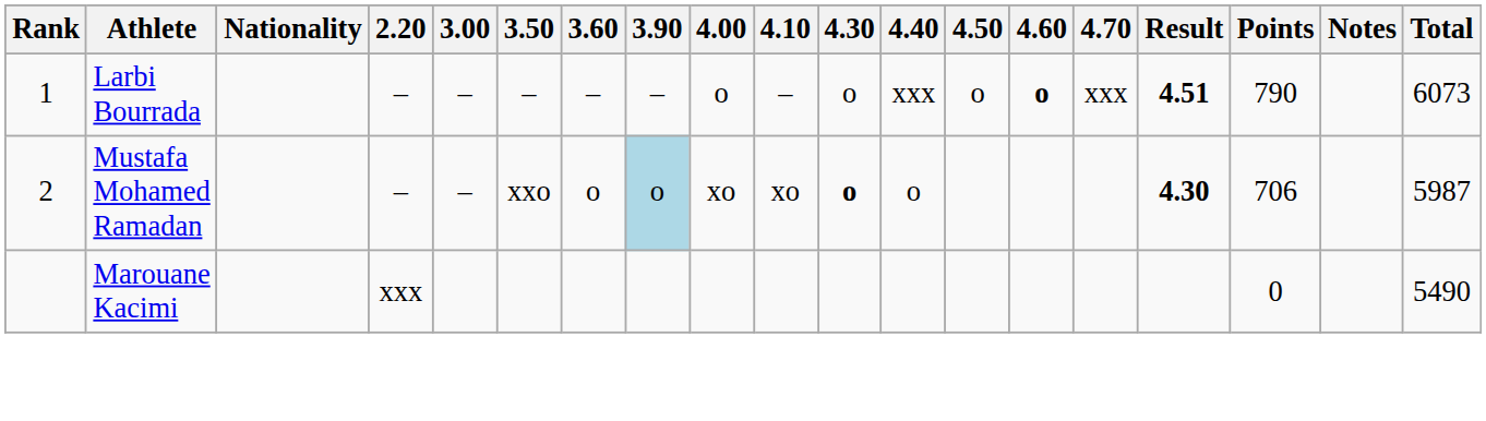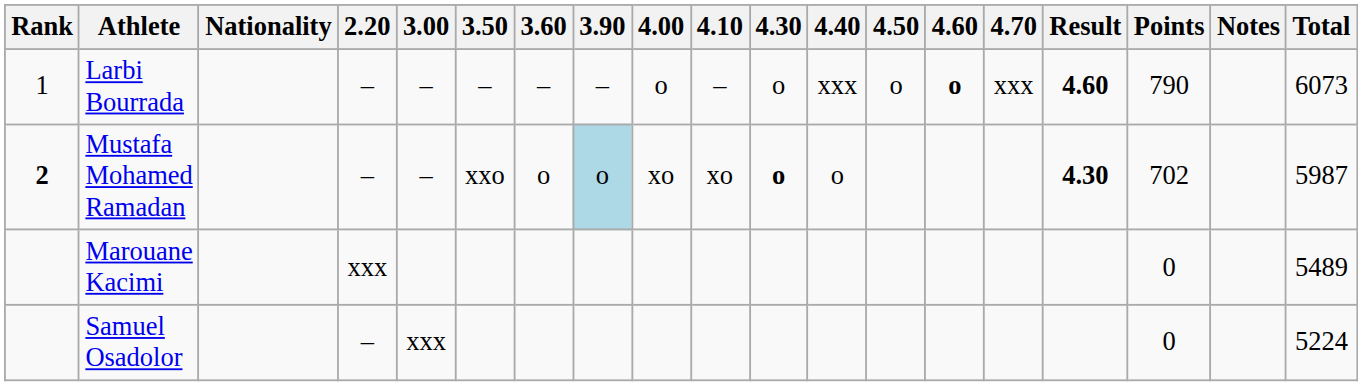Larbi Bourrada | Result: 4.51 -> 4.60
Mustafa Mohamed Ramadan | Rank: normal -> bold
Mustafa Mohamed Ramadan | Points: 706 -> 702
Marouane Kacimi | Total: 5490 -> 5489
+ row: Samuel Osadolor | – | xxx | 0 | 5224
